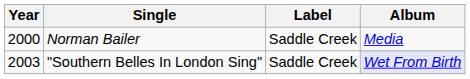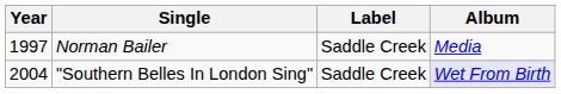Norman Bailer | Year: 2000 -> 1997
"Southern Belles In London Sing" | Year: 2003 -> 2004
